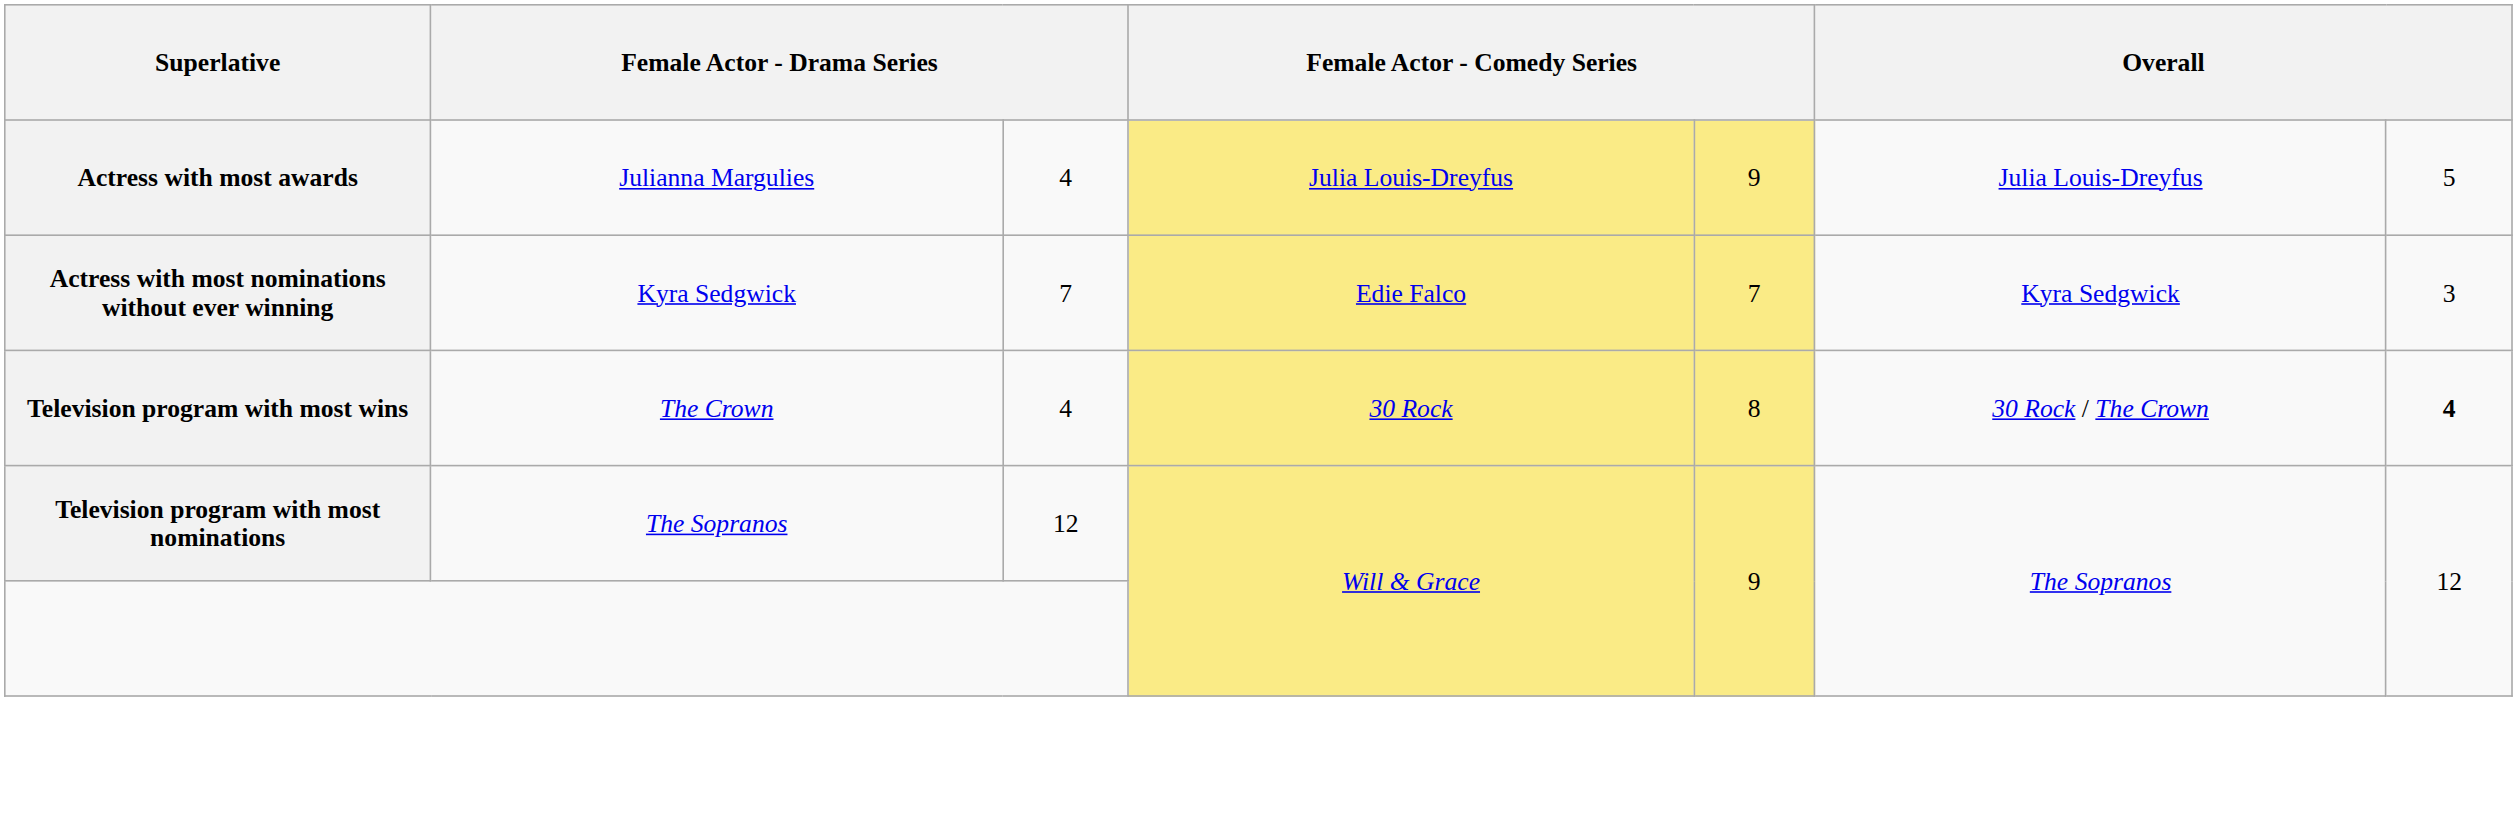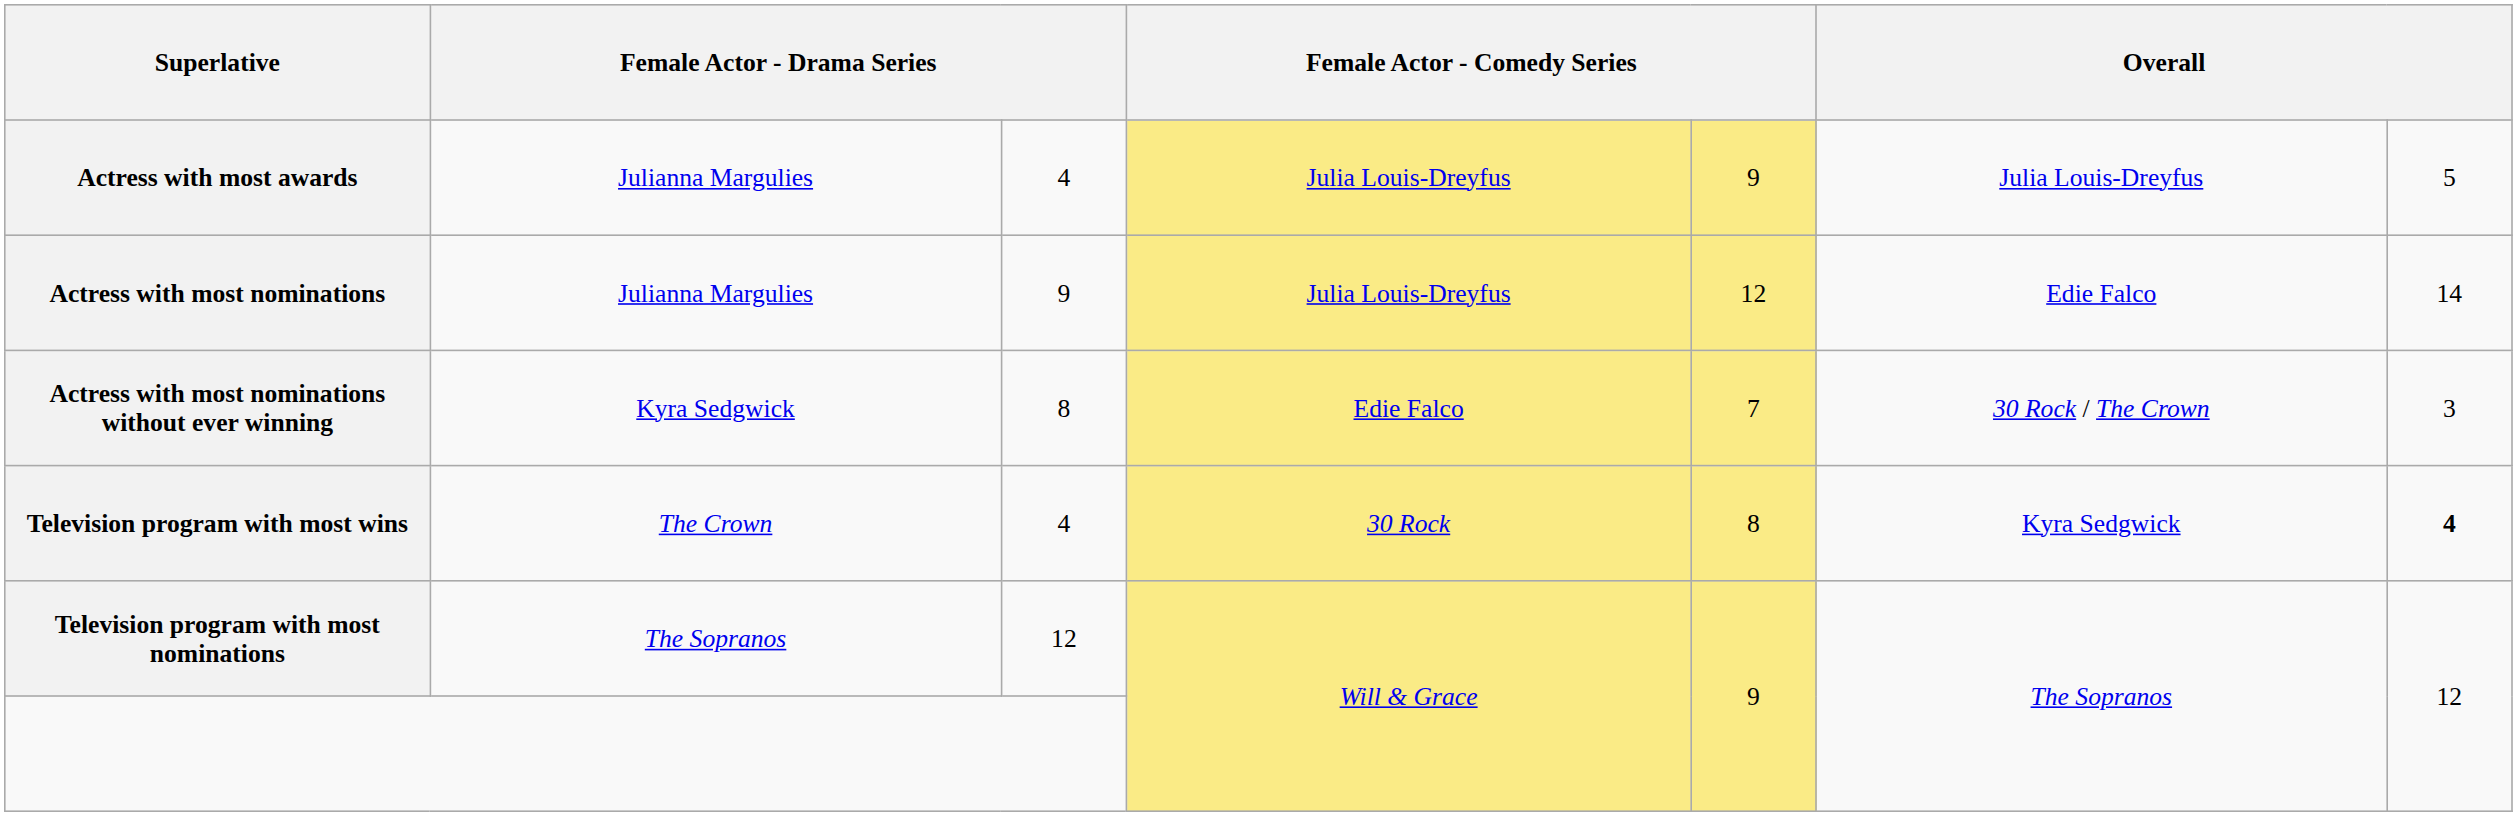+ row: Actress with most nominations | Julianna Margulies | 9 | Julia Louis-Dreyfus | 12 | Edie Falco | 14
Actress with most nominations without ever winning | column 3: 7 -> 8
Actress with most nominations without ever winning | column 6: Kyra Sedgwick -> 30 Rock / The Crown
Television program with most wins | column 6: 30 Rock / The Crown -> Kyra Sedgwick
